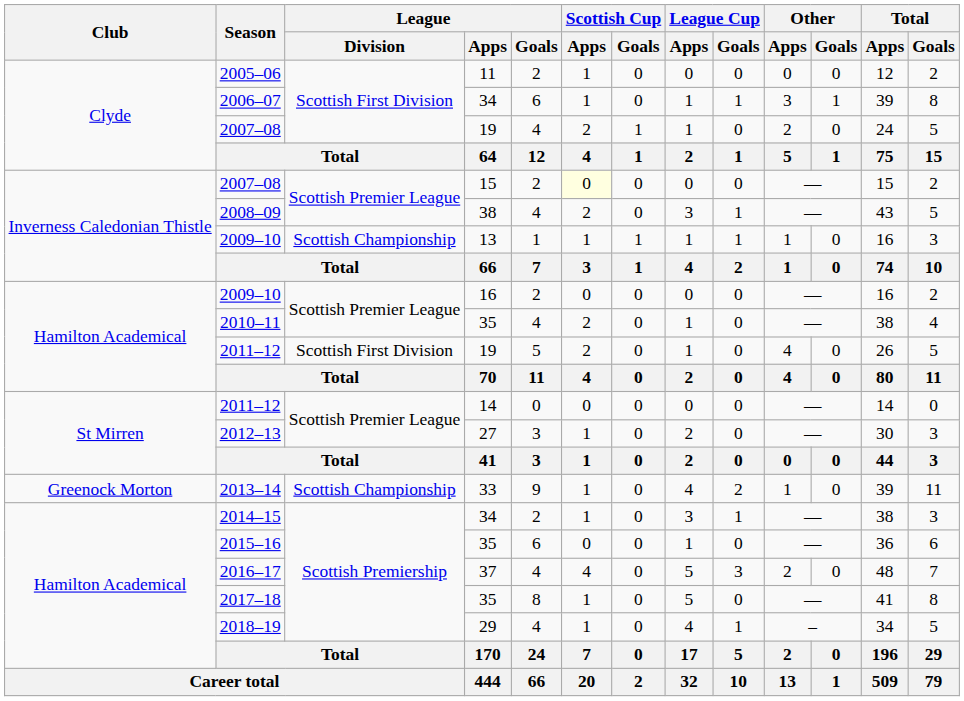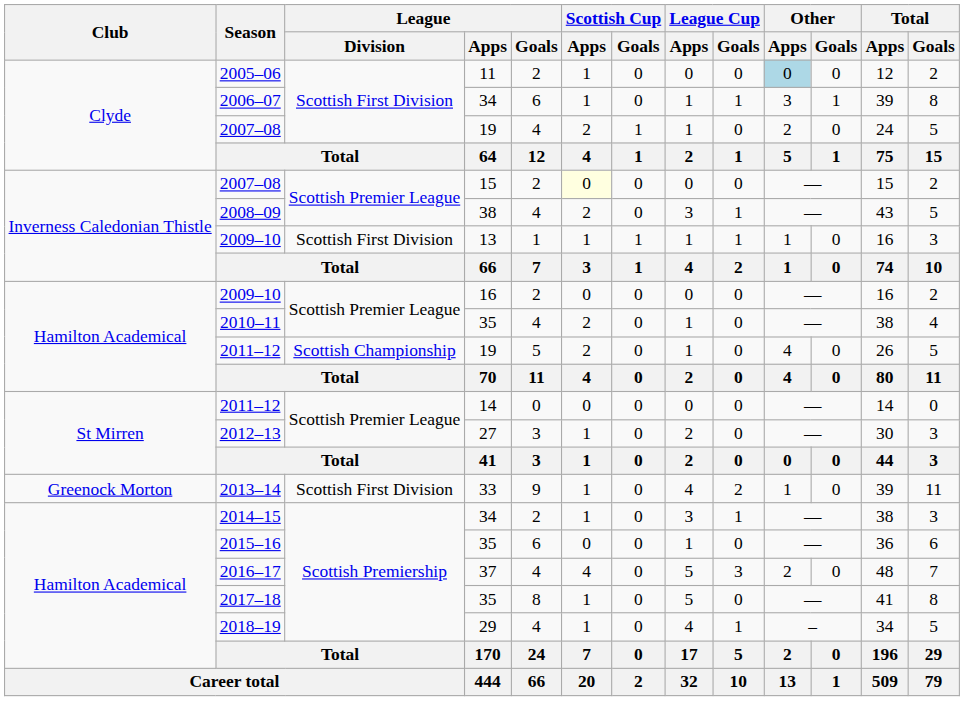2005–06 | Other / Apps: no background -> lightblue background
2009–10 / 13 | League / Division: Scottish Championship -> Scottish First Division
2011–12 / 19 | League / Division: Scottish First Division -> Scottish Championship
2013–14 | League / Division: Scottish Championship -> Scottish First Division
